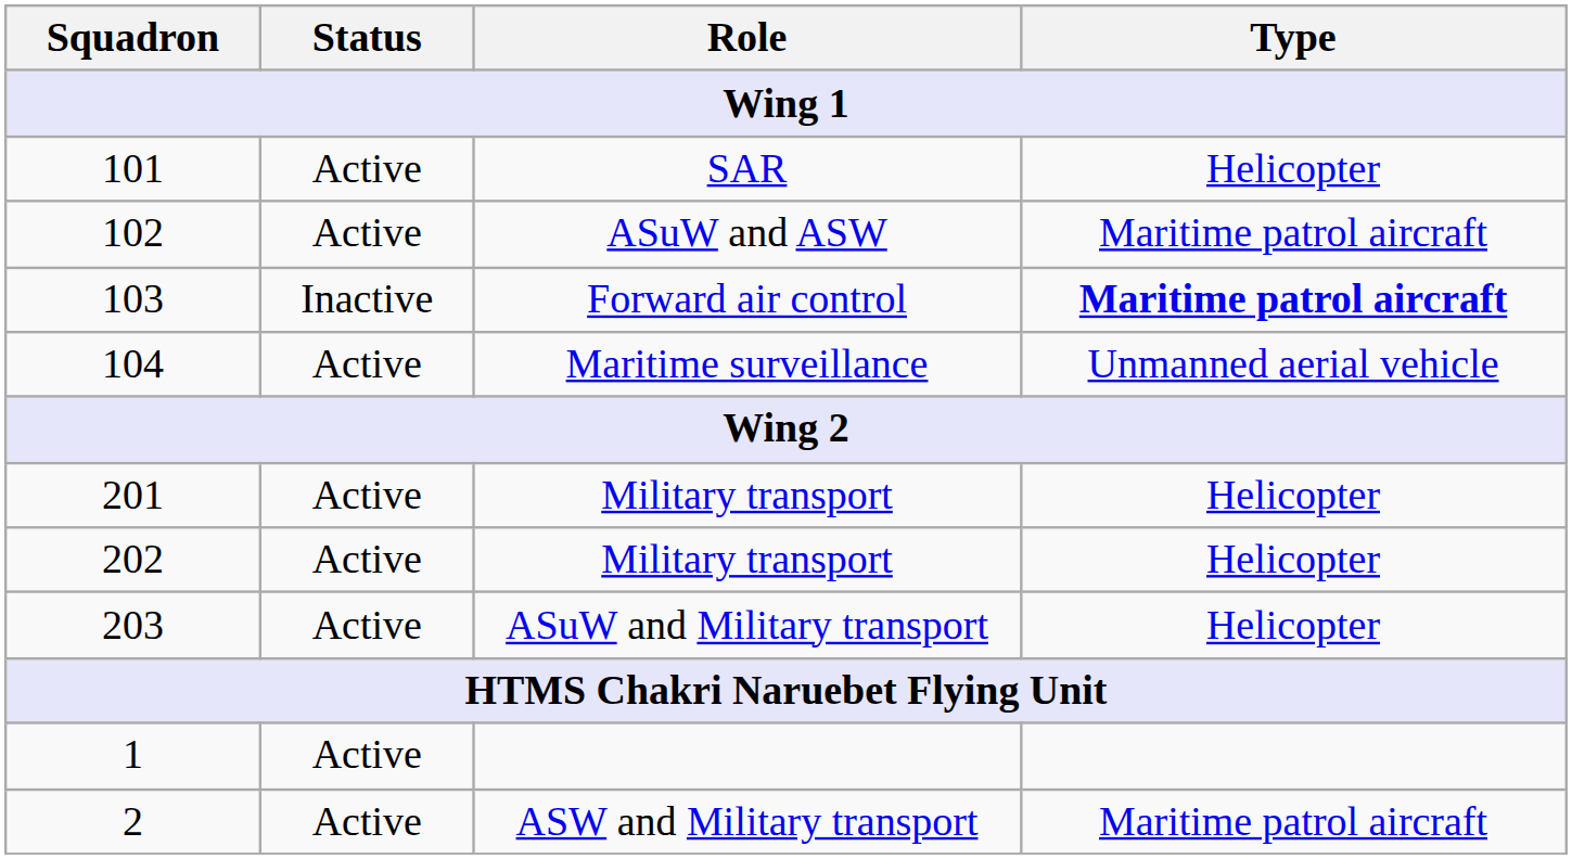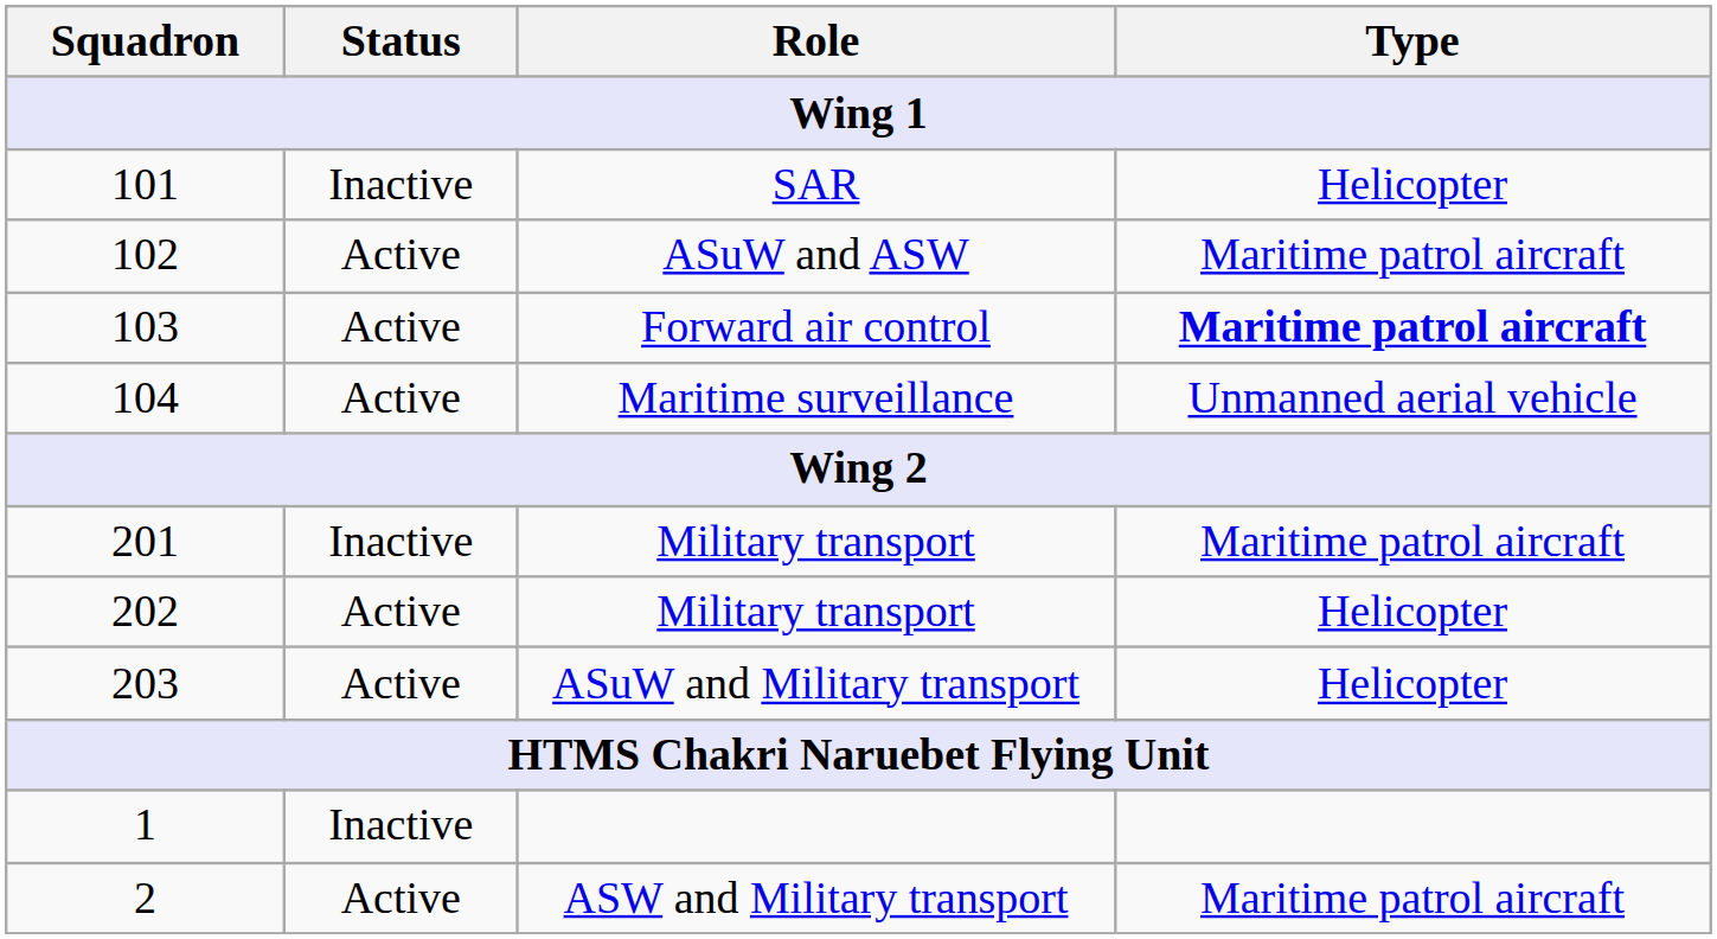101 | Status: Active -> Inactive
103 | Status: Inactive -> Active
201 | Status: Active -> Inactive
201 | Type: Helicopter -> Maritime patrol aircraft
1 | Status: Active -> Inactive
